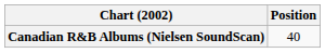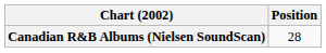Canadian R&B Albums (Nielsen SoundScan) | Position: 40 -> 28
